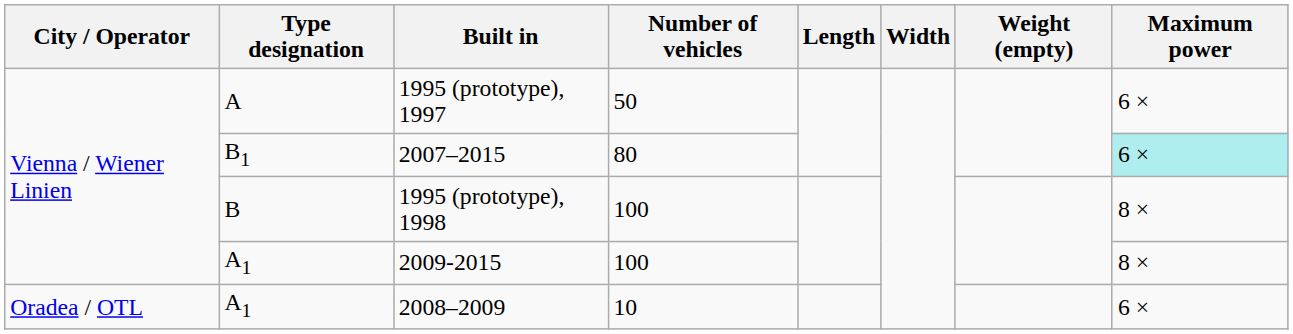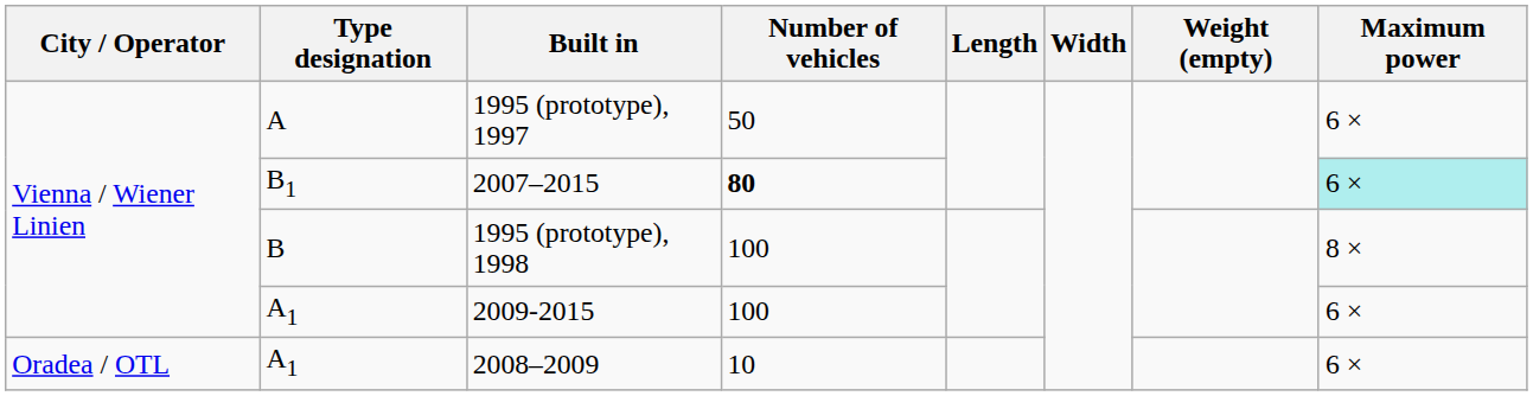2007–2015 | Number of vehicles: normal -> bold
2009-2015 | Maximum power: 8 × -> 6 ×
